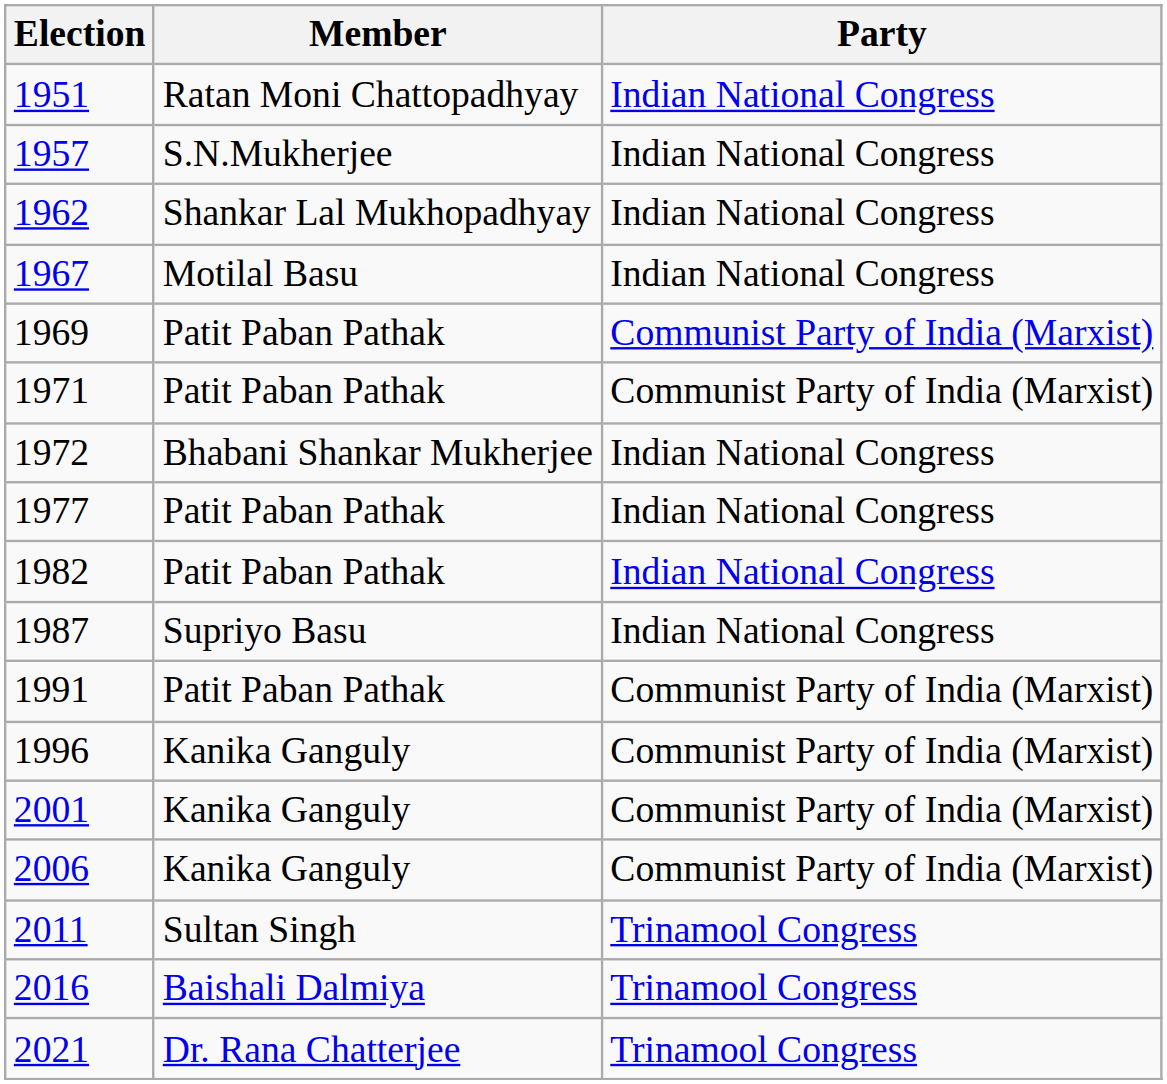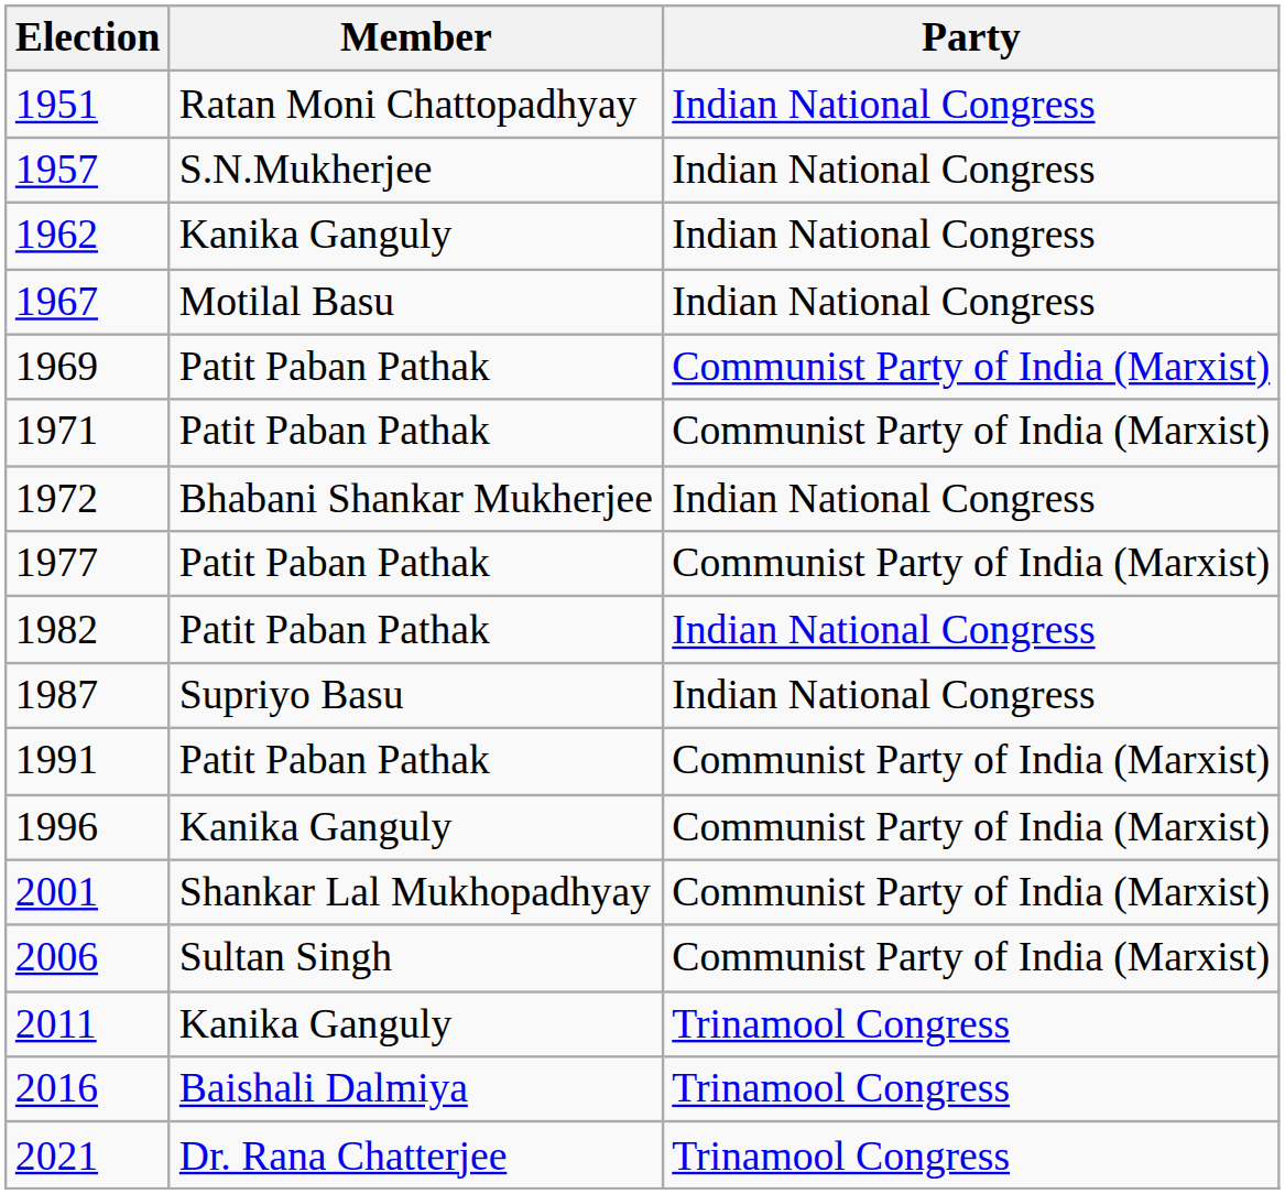1962 | Member: Shankar Lal Mukhopadhyay -> Kanika Ganguly
1977 | column 3: Indian National Congress -> Communist Party of India (Marxist)
2001 | Member: Kanika Ganguly -> Shankar Lal Mukhopadhyay
2006 | Member: Kanika Ganguly -> Sultan Singh
2011 | Member: Sultan Singh -> Kanika Ganguly
